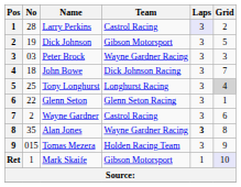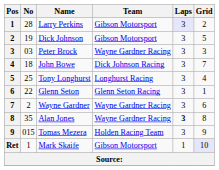Larry Perkins | Team: Castrol Racing -> Gibson Motorsport
Tony Longhurst | Grid: lightgrey background -> no background
Wayne Gardner | Team: Castrol Racing -> Wayne Gardner Racing
